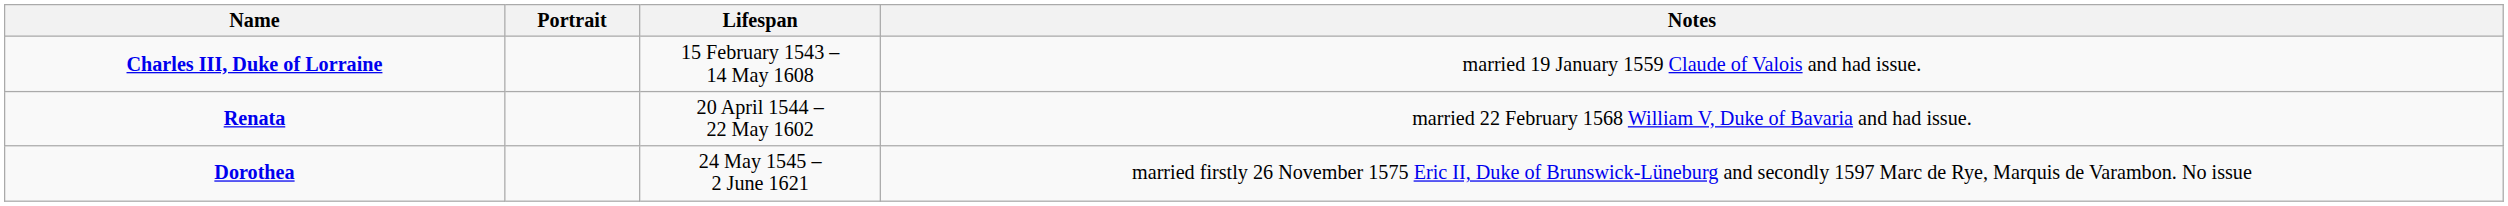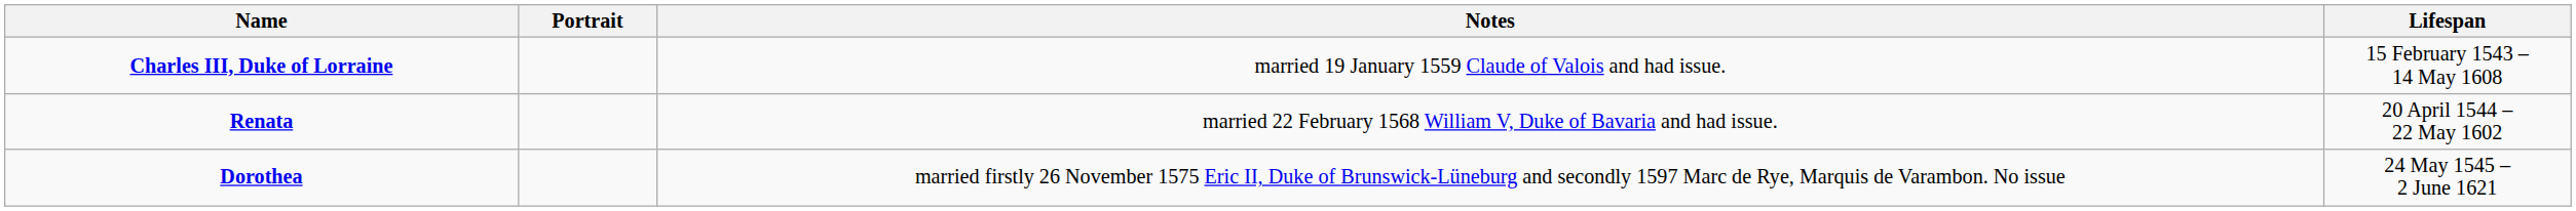columns swapped: Lifespan <-> Notes
